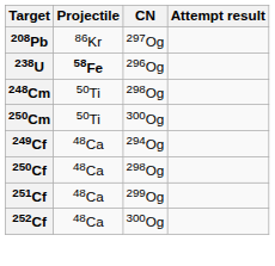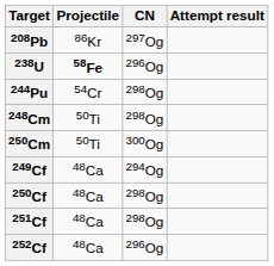+ row: 244Pu | 54Cr | 298Og
251Cf | CN: 299Og -> 298Og
252Cf | CN: 300Og -> 296Og
